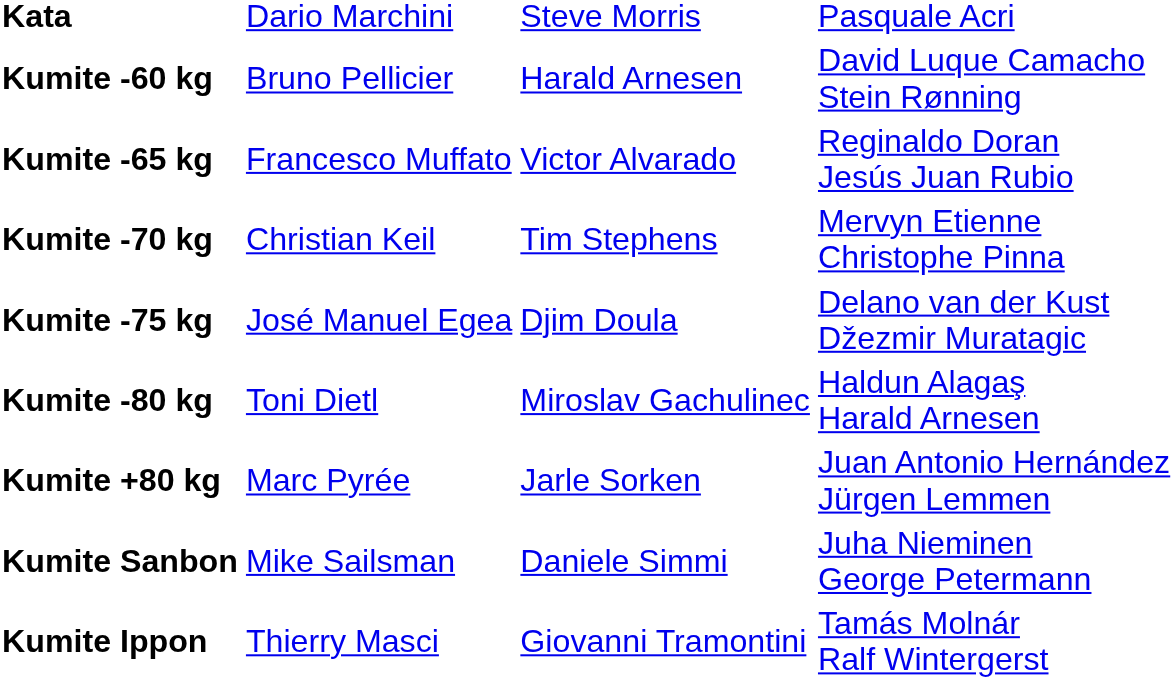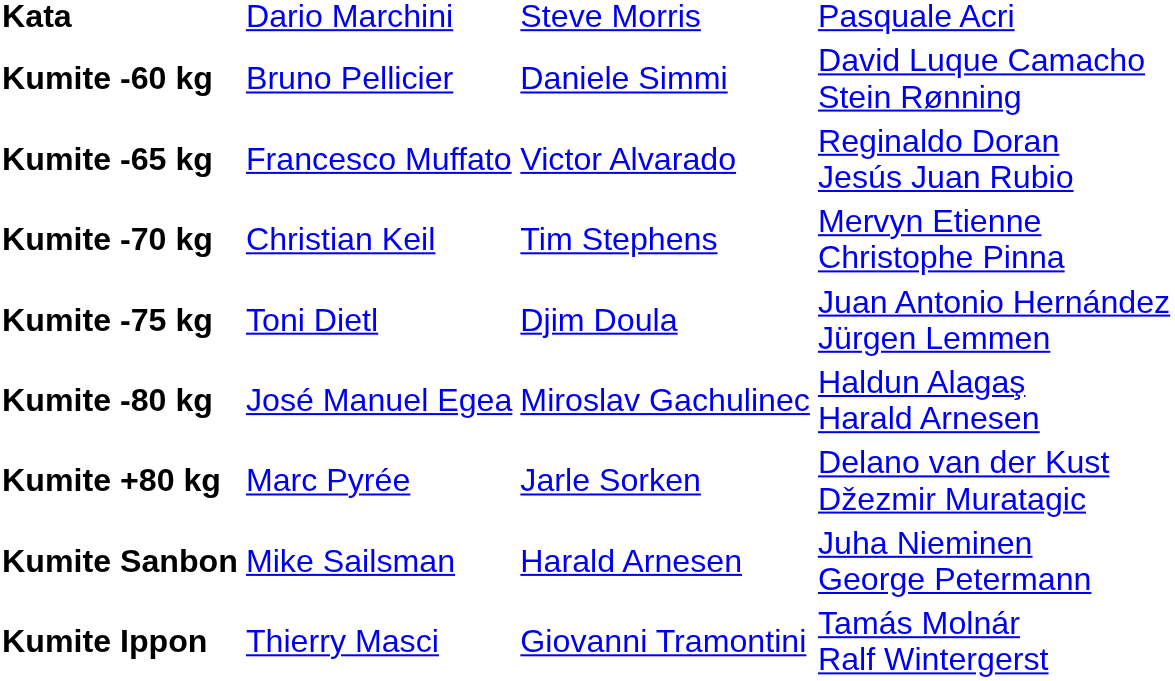Kumite -60 kg | column 3: Harald Arnesen -> Daniele Simmi
Kumite -75 kg | column 2: José Manuel Egea -> Toni Dietl
Kumite -75 kg | column 4: Delano van der Kust Džezmir Muratagic -> Juan Antonio Hernández Jürgen Lemmen
Kumite -80 kg | column 2: Toni Dietl -> José Manuel Egea
Kumite +80 kg | column 4: Juan Antonio Hernández Jürgen Lemmen -> Delano van der Kust Džezmir Muratagic
Kumite Sanbon | column 3: Daniele Simmi -> Harald Arnesen
